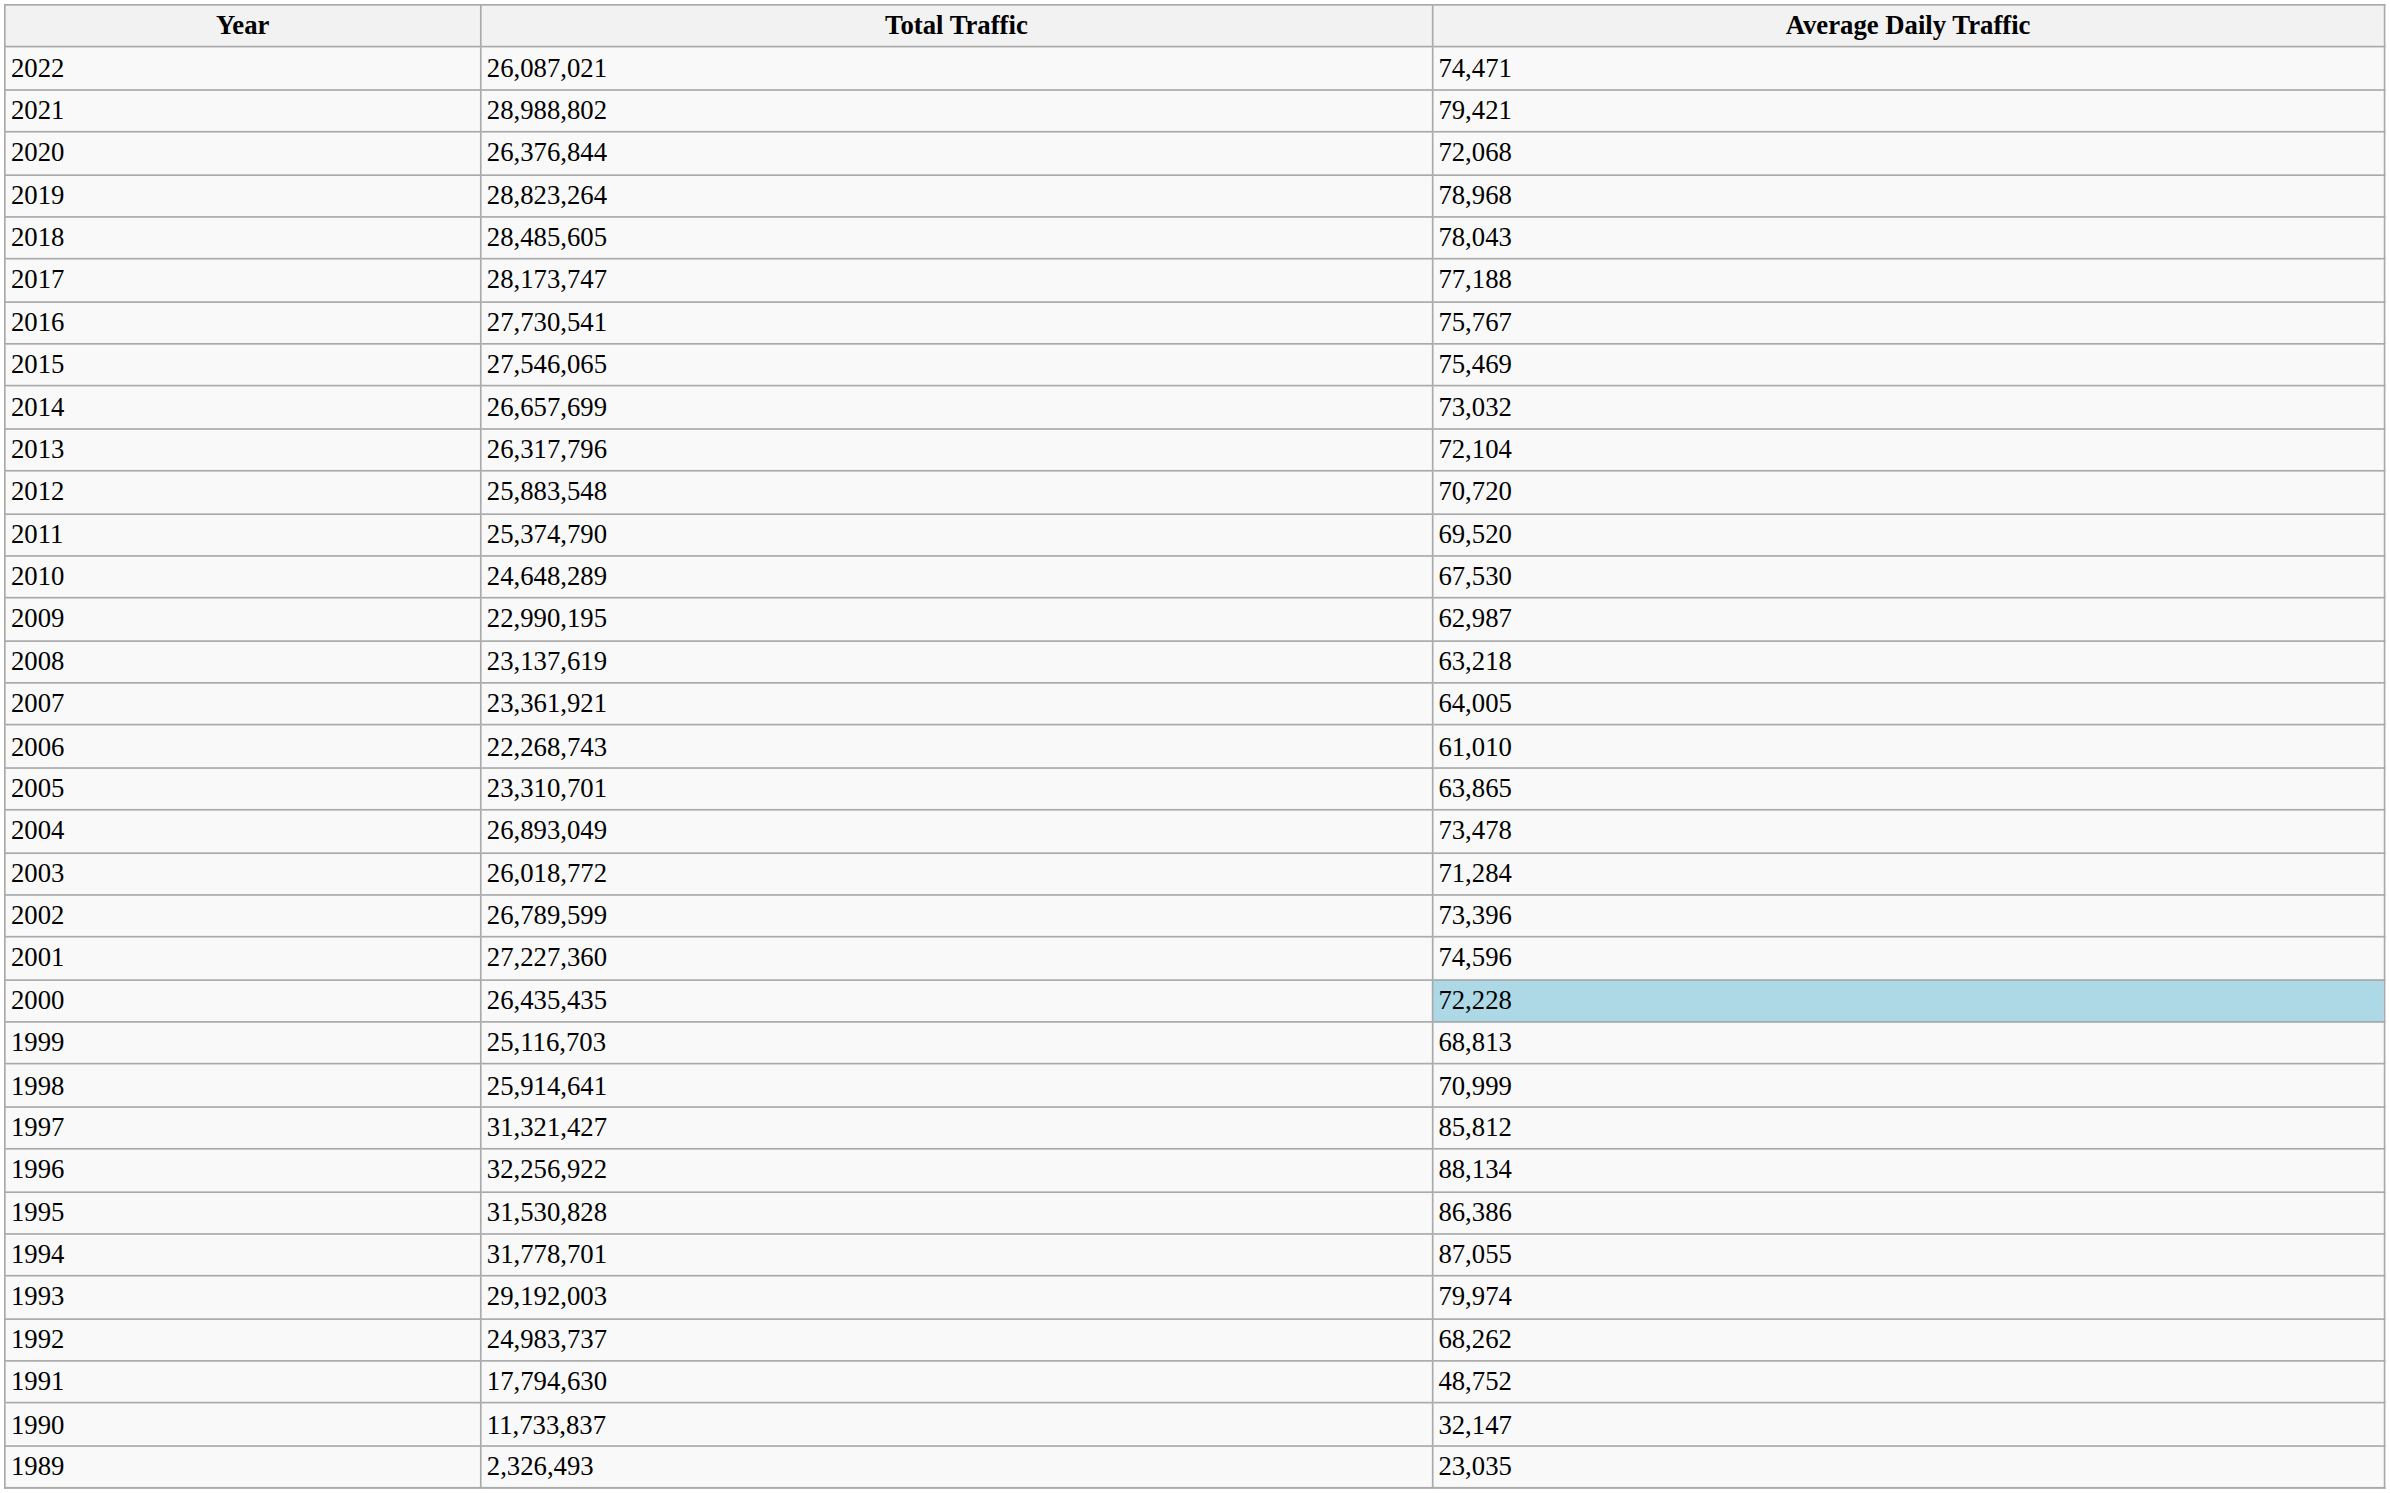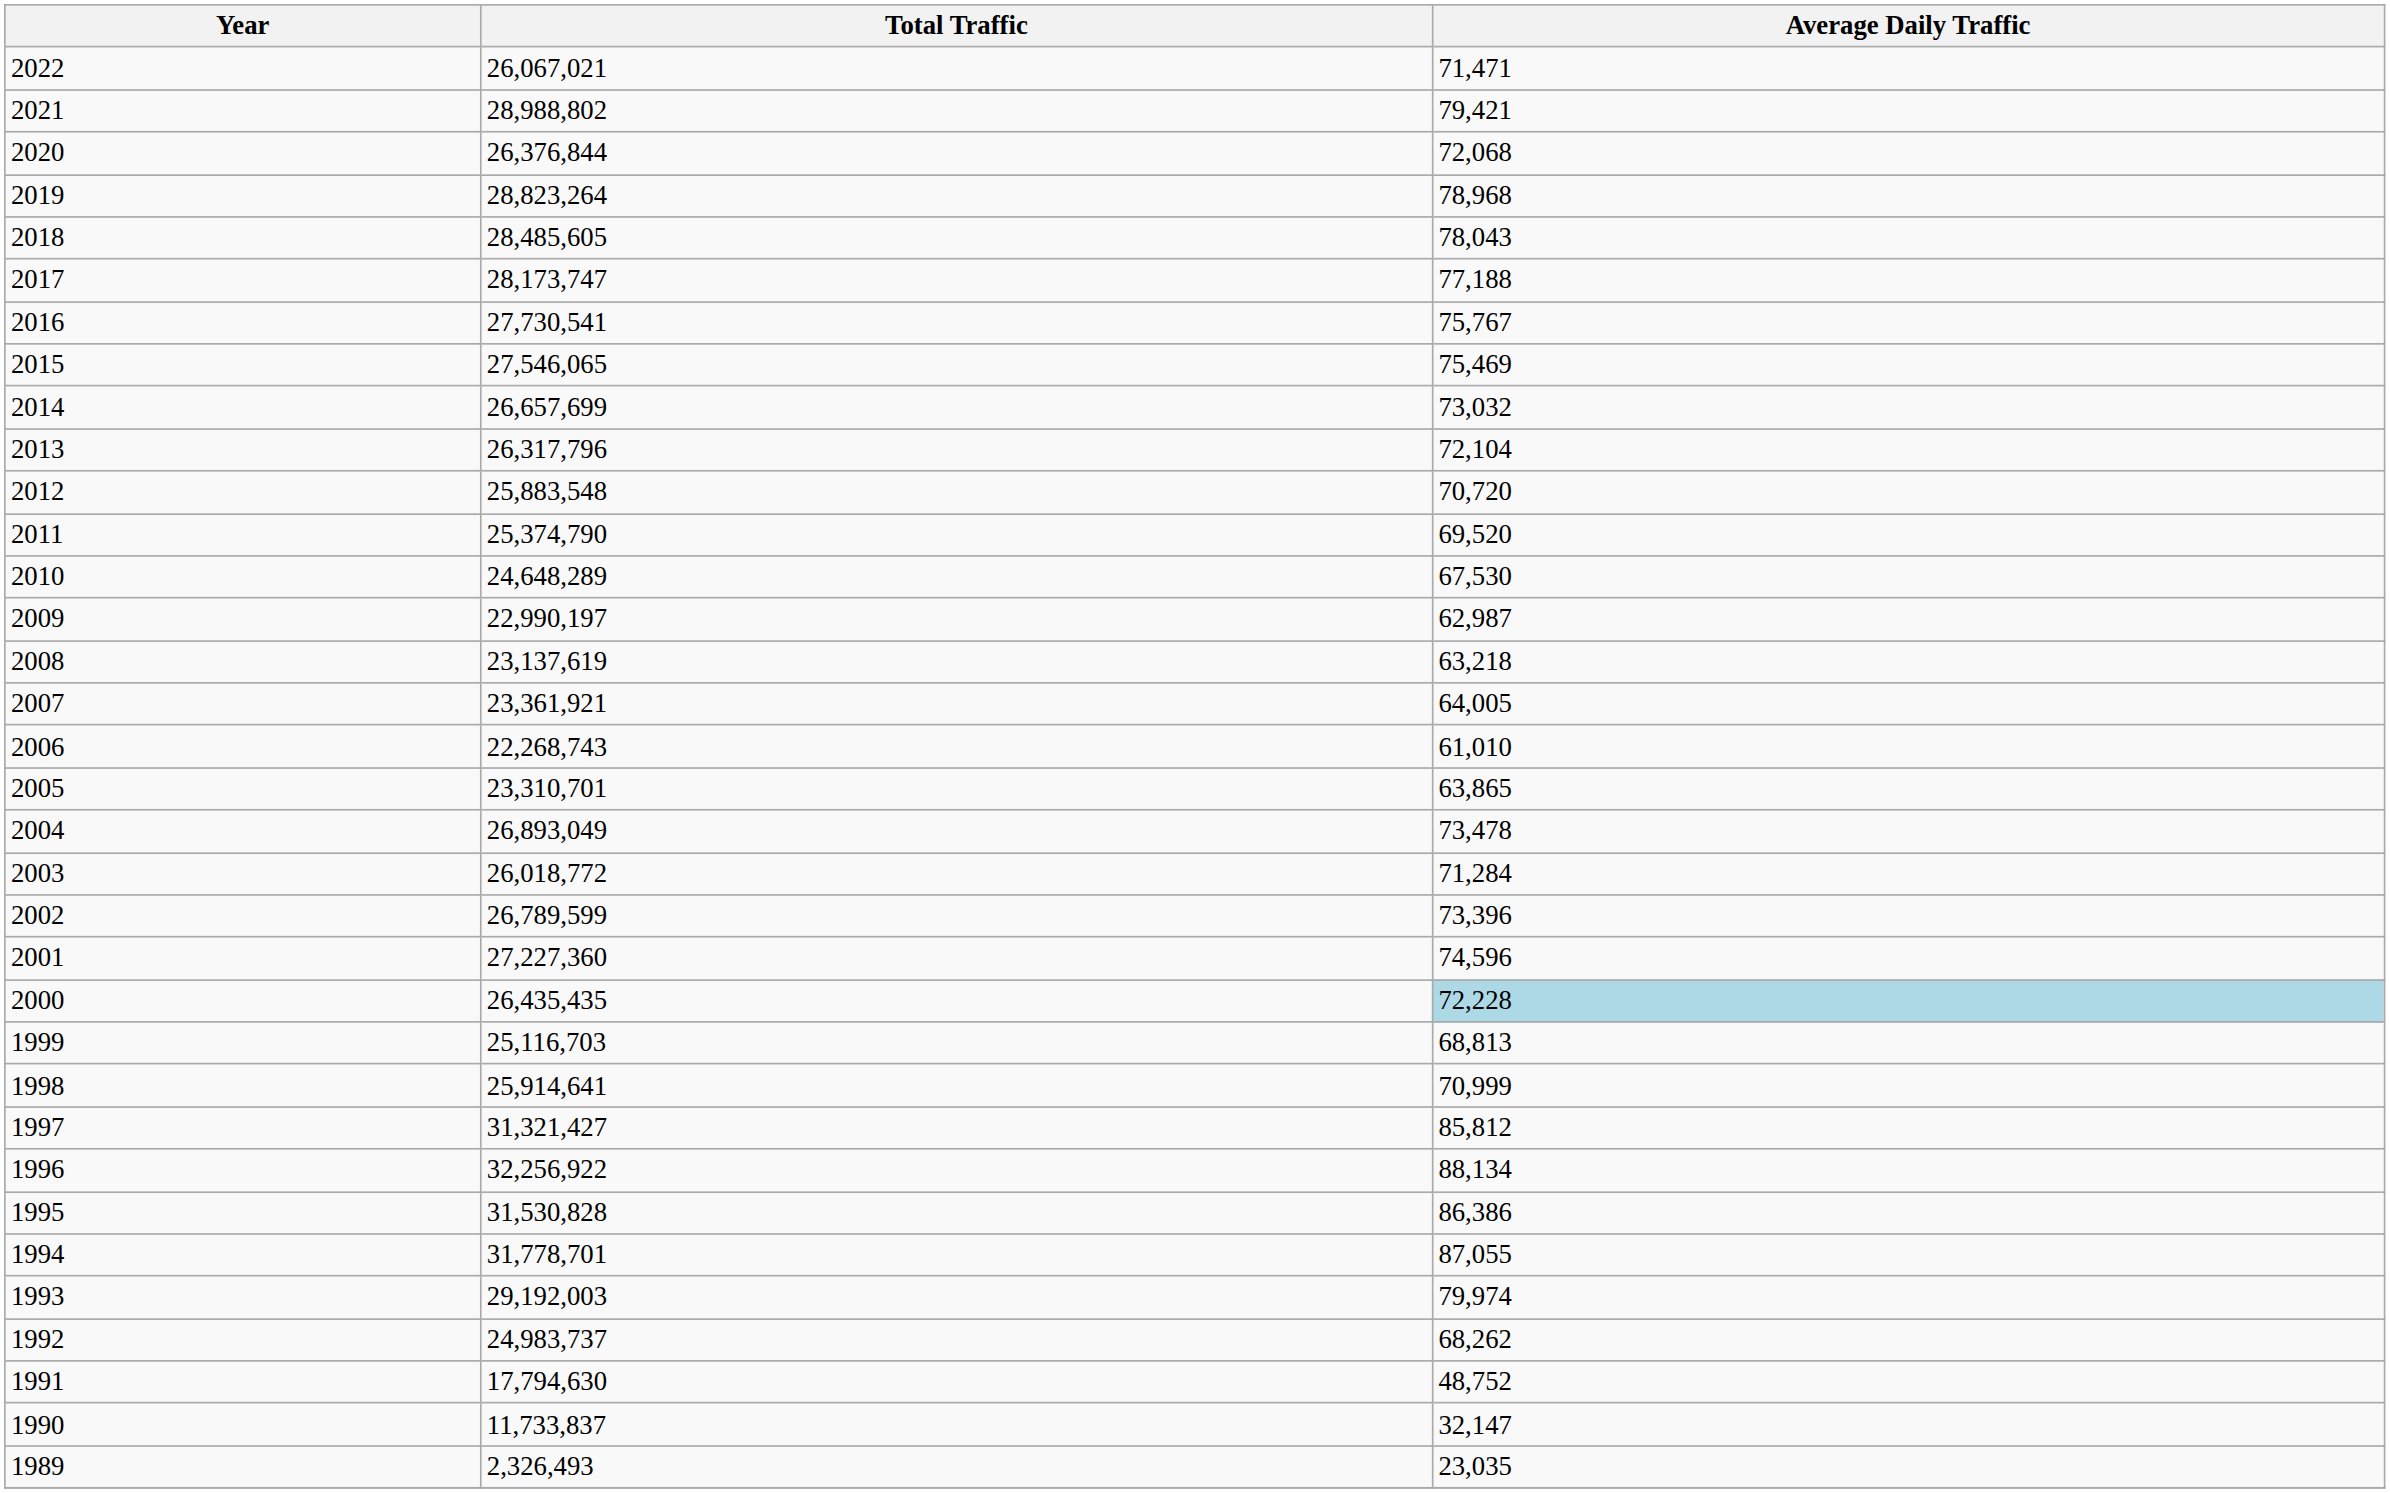2022 | Total Traffic: 26,087,021 -> 26,067,021
2022 | Average Daily Traffic: 74,471 -> 71,471
2009 | Total Traffic: 22,990,195 -> 22,990,197
